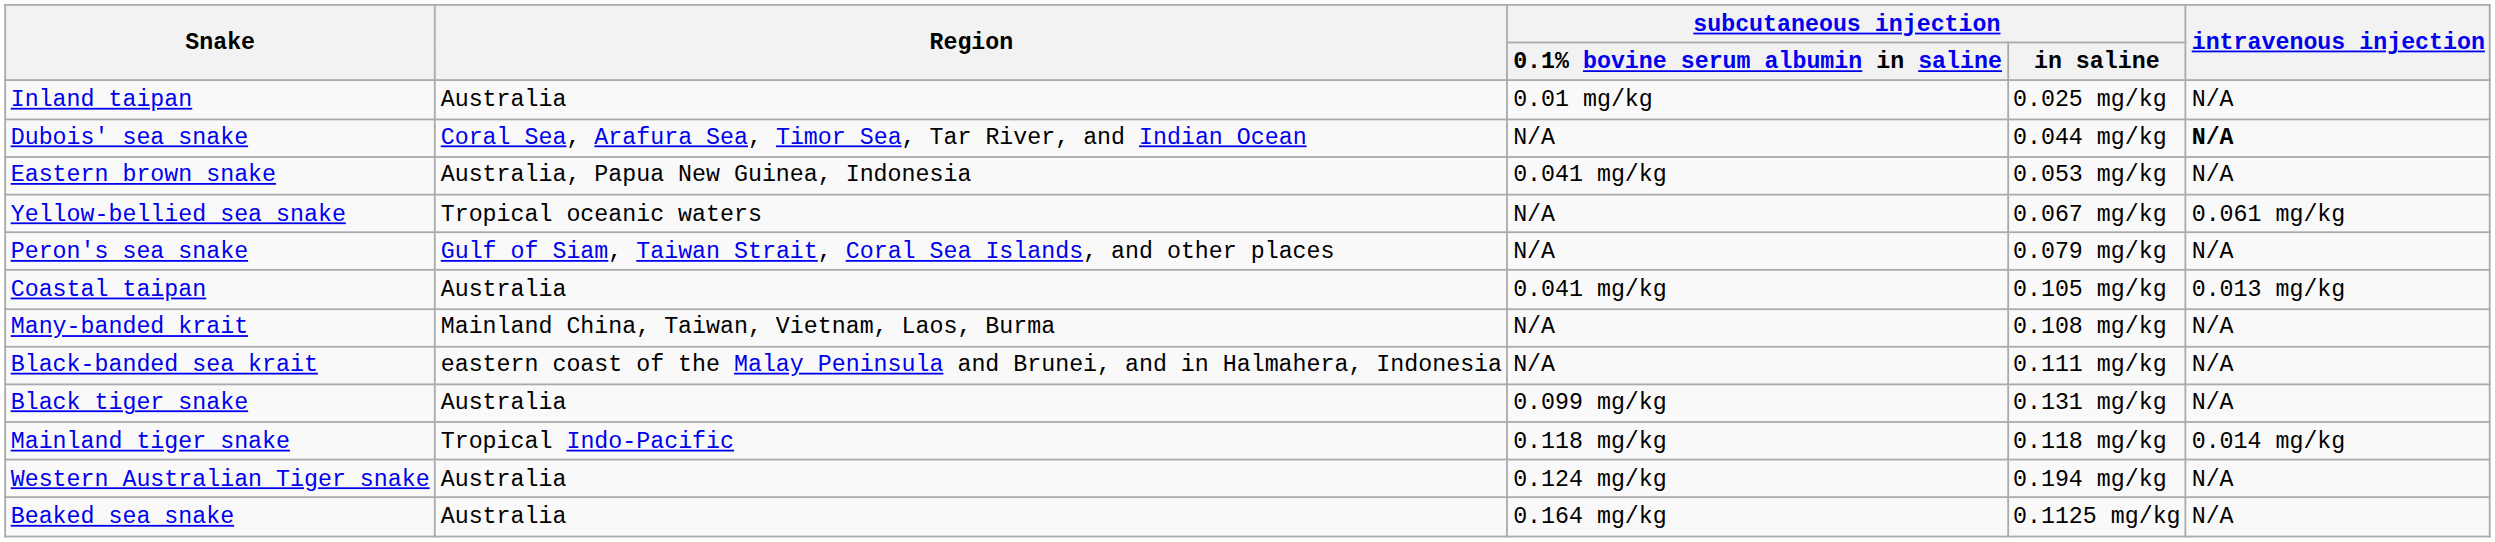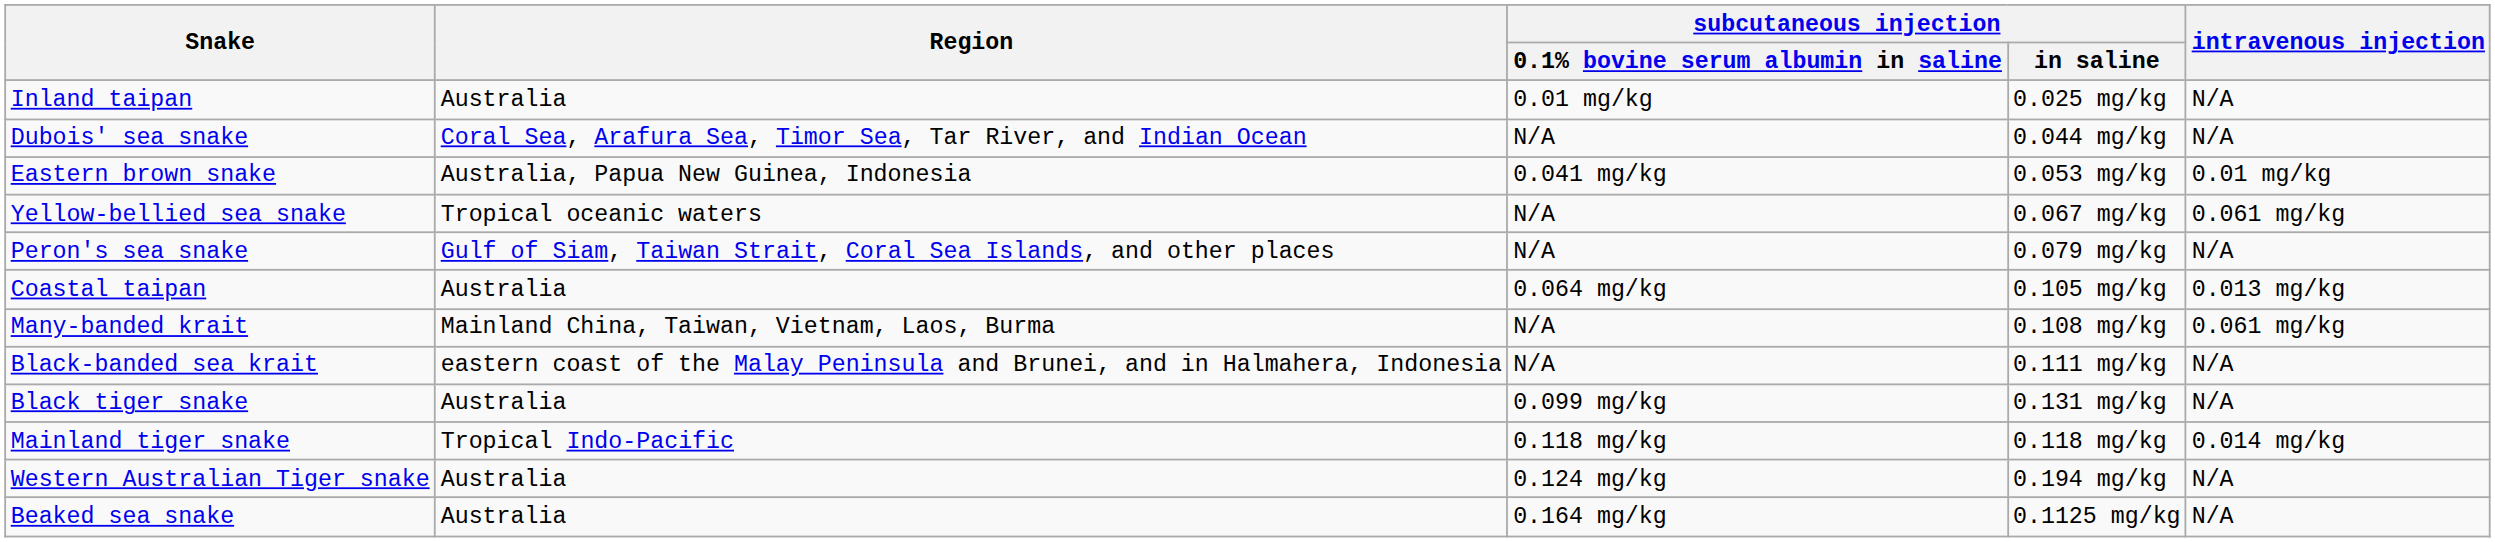Dubois' sea snake | intravenous injection: bold -> normal
Eastern brown snake | intravenous injection: N/A -> 0.01 mg/kg
Coastal taipan | subcutaneous injection / 0.1% bovine serum albumin in saline: 0.041 mg/kg -> 0.064 mg/kg
Many-banded krait | intravenous injection: N/A -> 0.061 mg/kg
